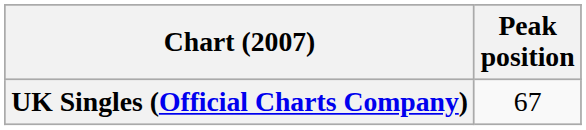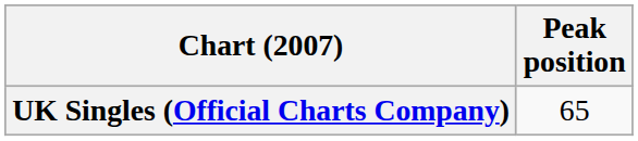UK Singles (Official Charts Company) | Peak position: 67 -> 65
